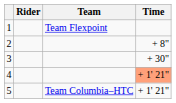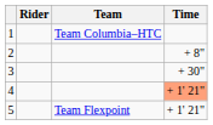1 | Team: Team Flexpoint -> Team Columbia–HTC
5 | Team: Team Columbia–HTC -> Team Flexpoint
